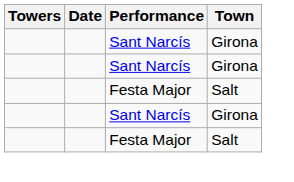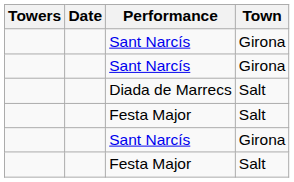+ row: Diada de Marrecs | Salt
